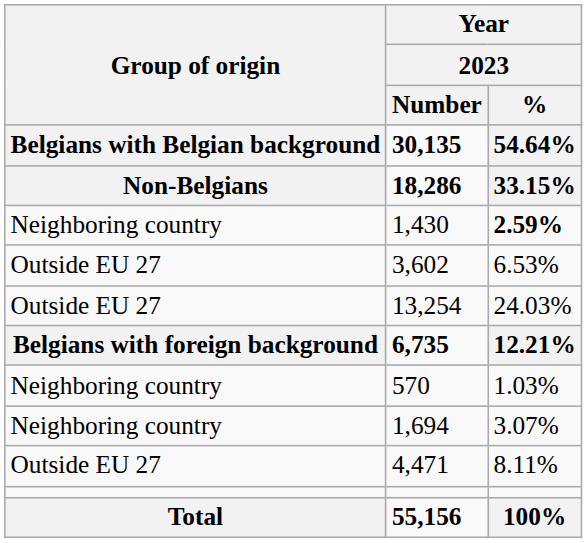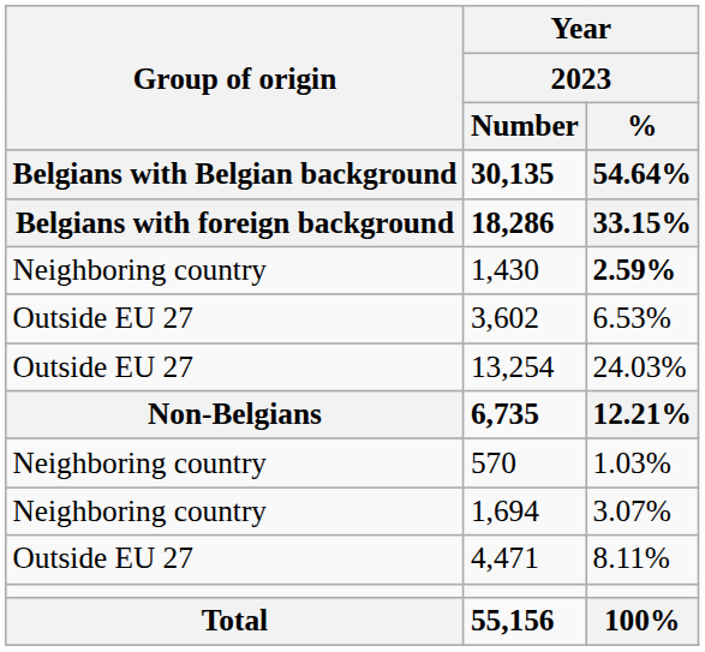18,286 | Group of origin: Non-Belgians -> Belgians with foreign background
6,735 | Group of origin: Belgians with foreign background -> Non-Belgians
